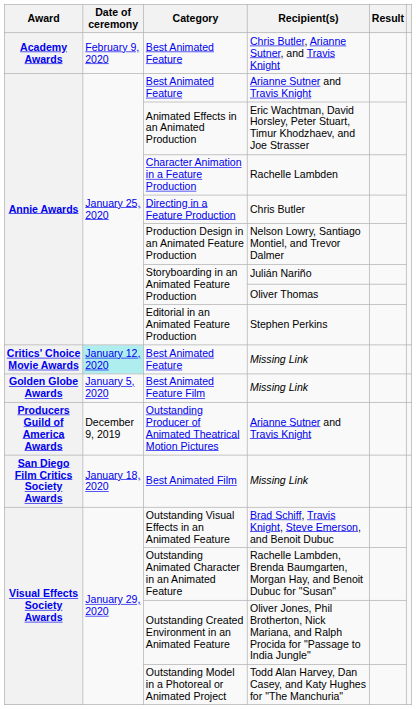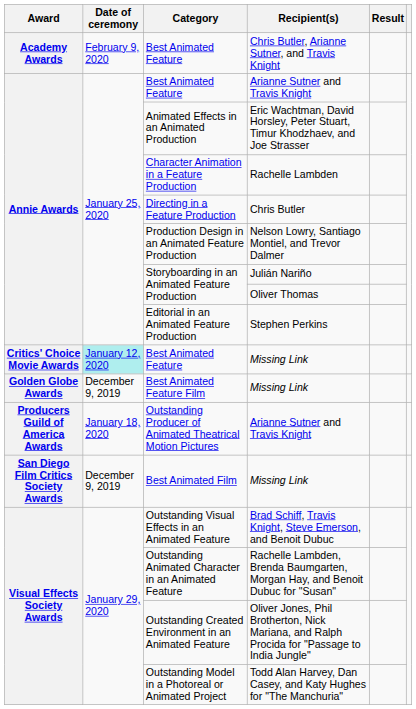Best Animated Feature Film | Date of ceremony: January 5, 2020 -> December 9, 2019
Outstanding Producer of Animated Theatrical Motion Pictures | Date of ceremony: December 9, 2019 -> January 18, 2020
Best Animated Film | Date of ceremony: January 18, 2020 -> December 9, 2019
